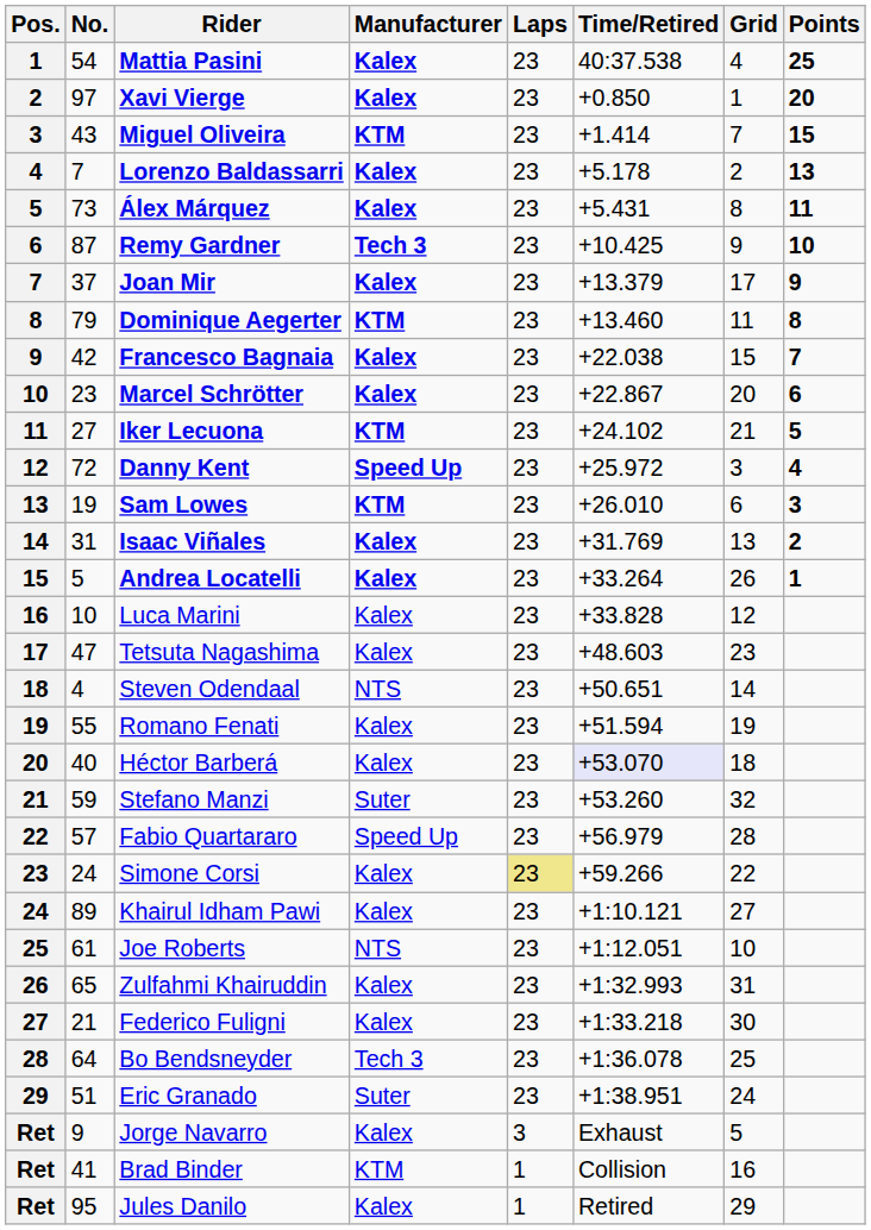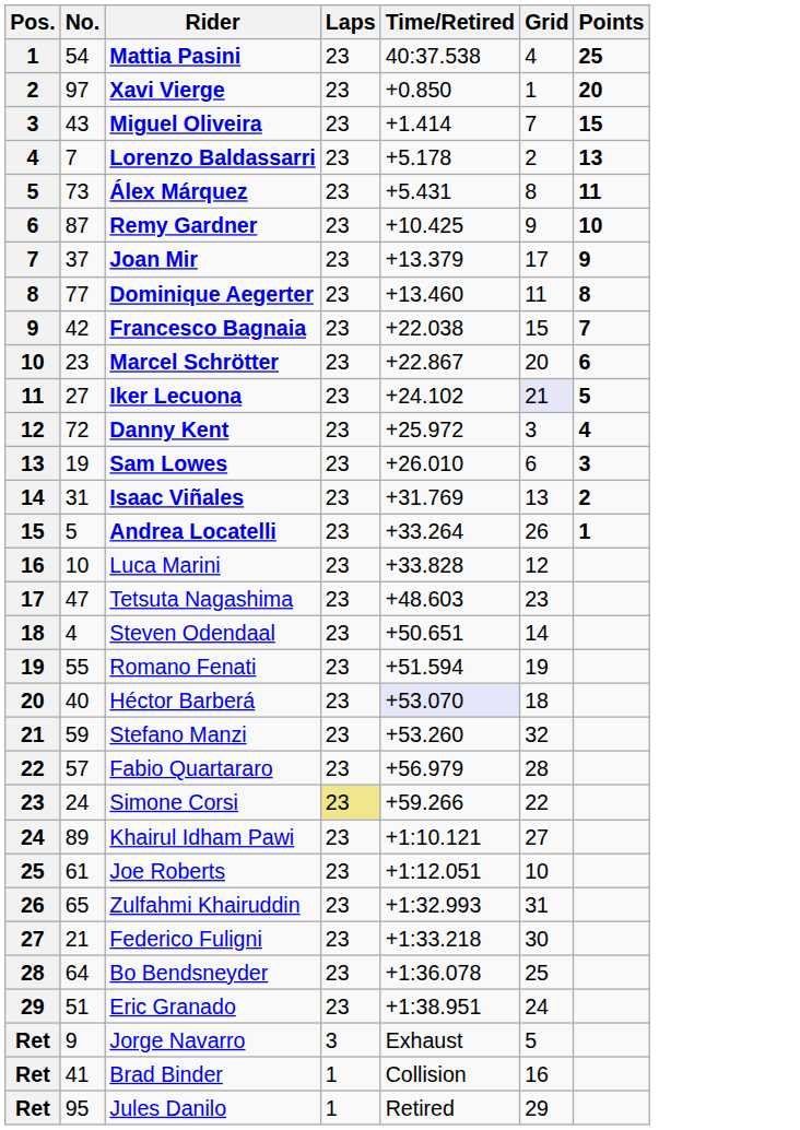- column: Manufacturer | Kalex | Kalex | KTM | Kalex | Kalex | Tech 3 | Kalex | KTM | Kalex | Kalex | KTM | Speed Up | KTM | Kalex | Kalex | Kalex | Kalex | NTS | Kalex | Kalex | Suter | Speed Up | Kalex | Kalex | NTS | Kalex | Kalex | Tech 3 | Suter | Kalex | KTM | Kalex
Dominique Aegerter | No.: 79 -> 77
Iker Lecuona | Grid: no background -> lavender background
